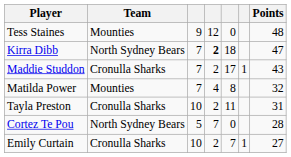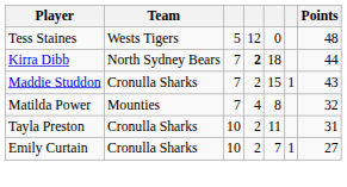Tess Staines | Team: Mounties -> Wests Tigers
Tess Staines | column 3: 9 -> 5
Kirra Dibb | Points: 47 -> 44
Maddie Studdon | column 5: 17 -> 15
- row: Cortez Te Pou | North Sydney Bears | 5 | 7 | 0 | 28
